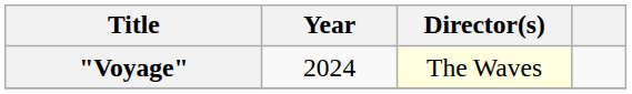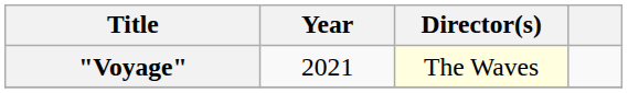"Voyage" | Year: 2024 -> 2021
